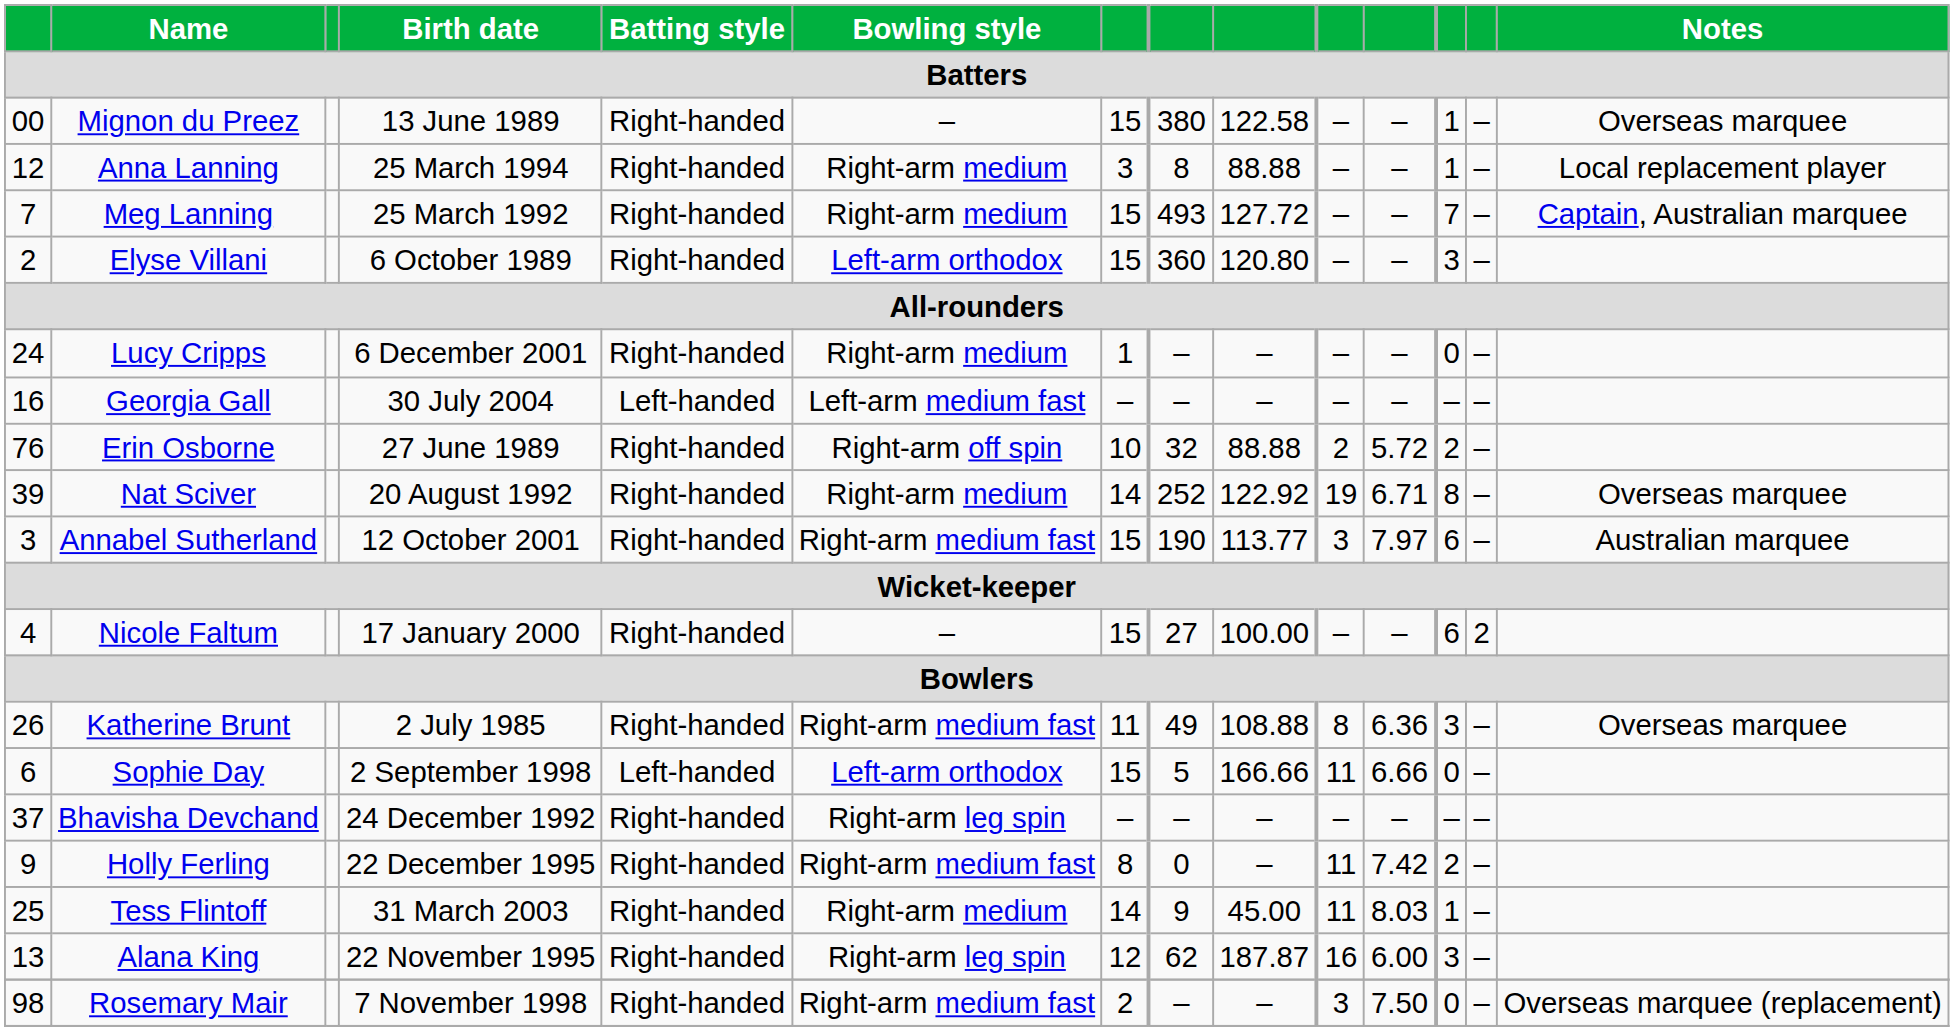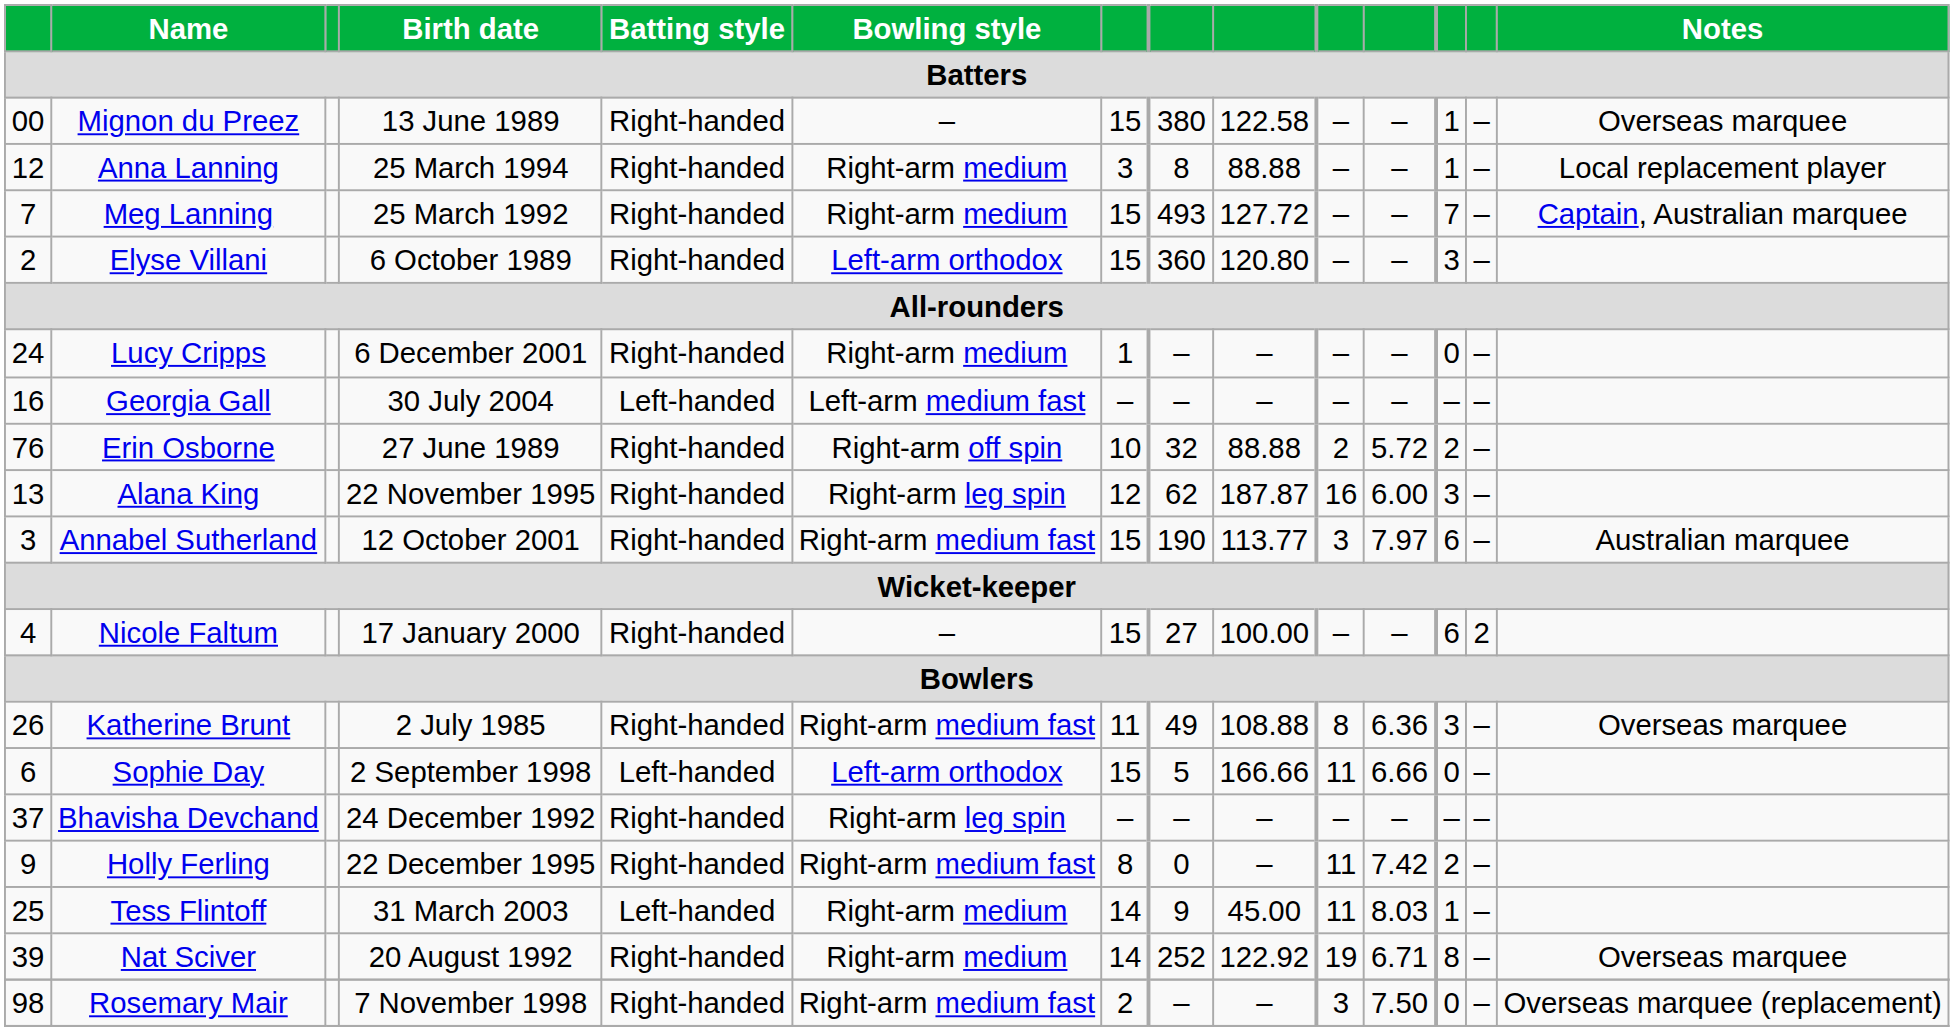rows swapped: Nat Sciver <-> Alana King
Tess Flintoff | Batting style: Right-handed -> Left-handed
